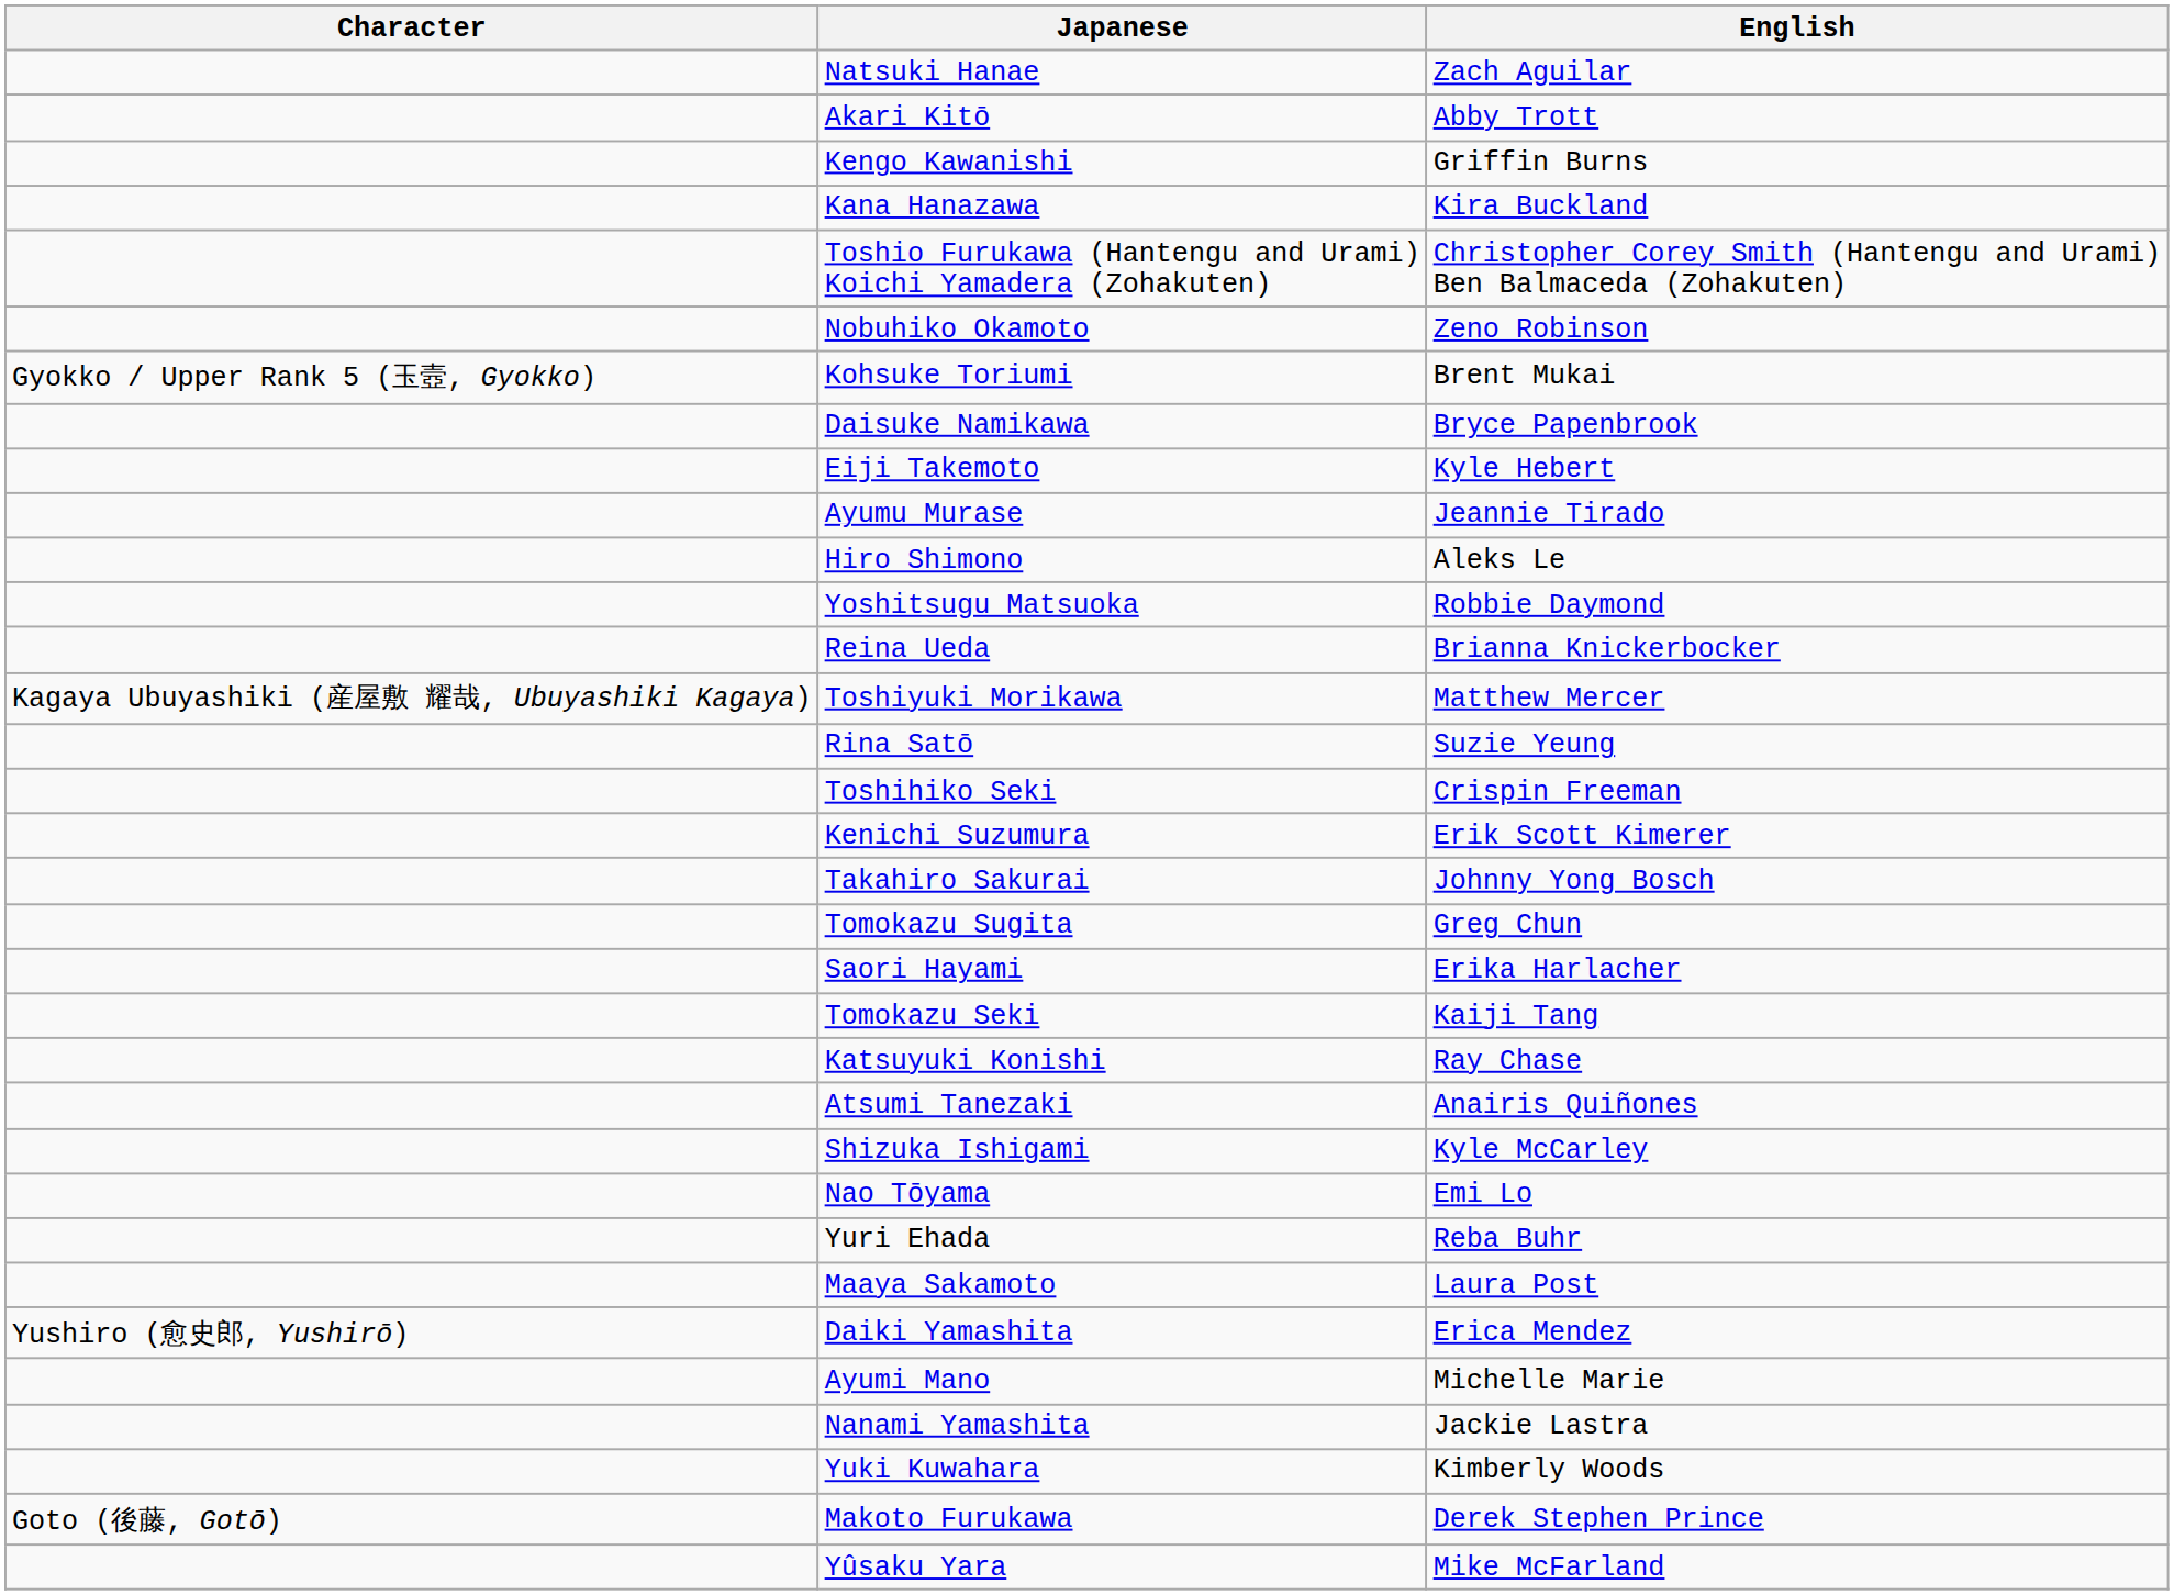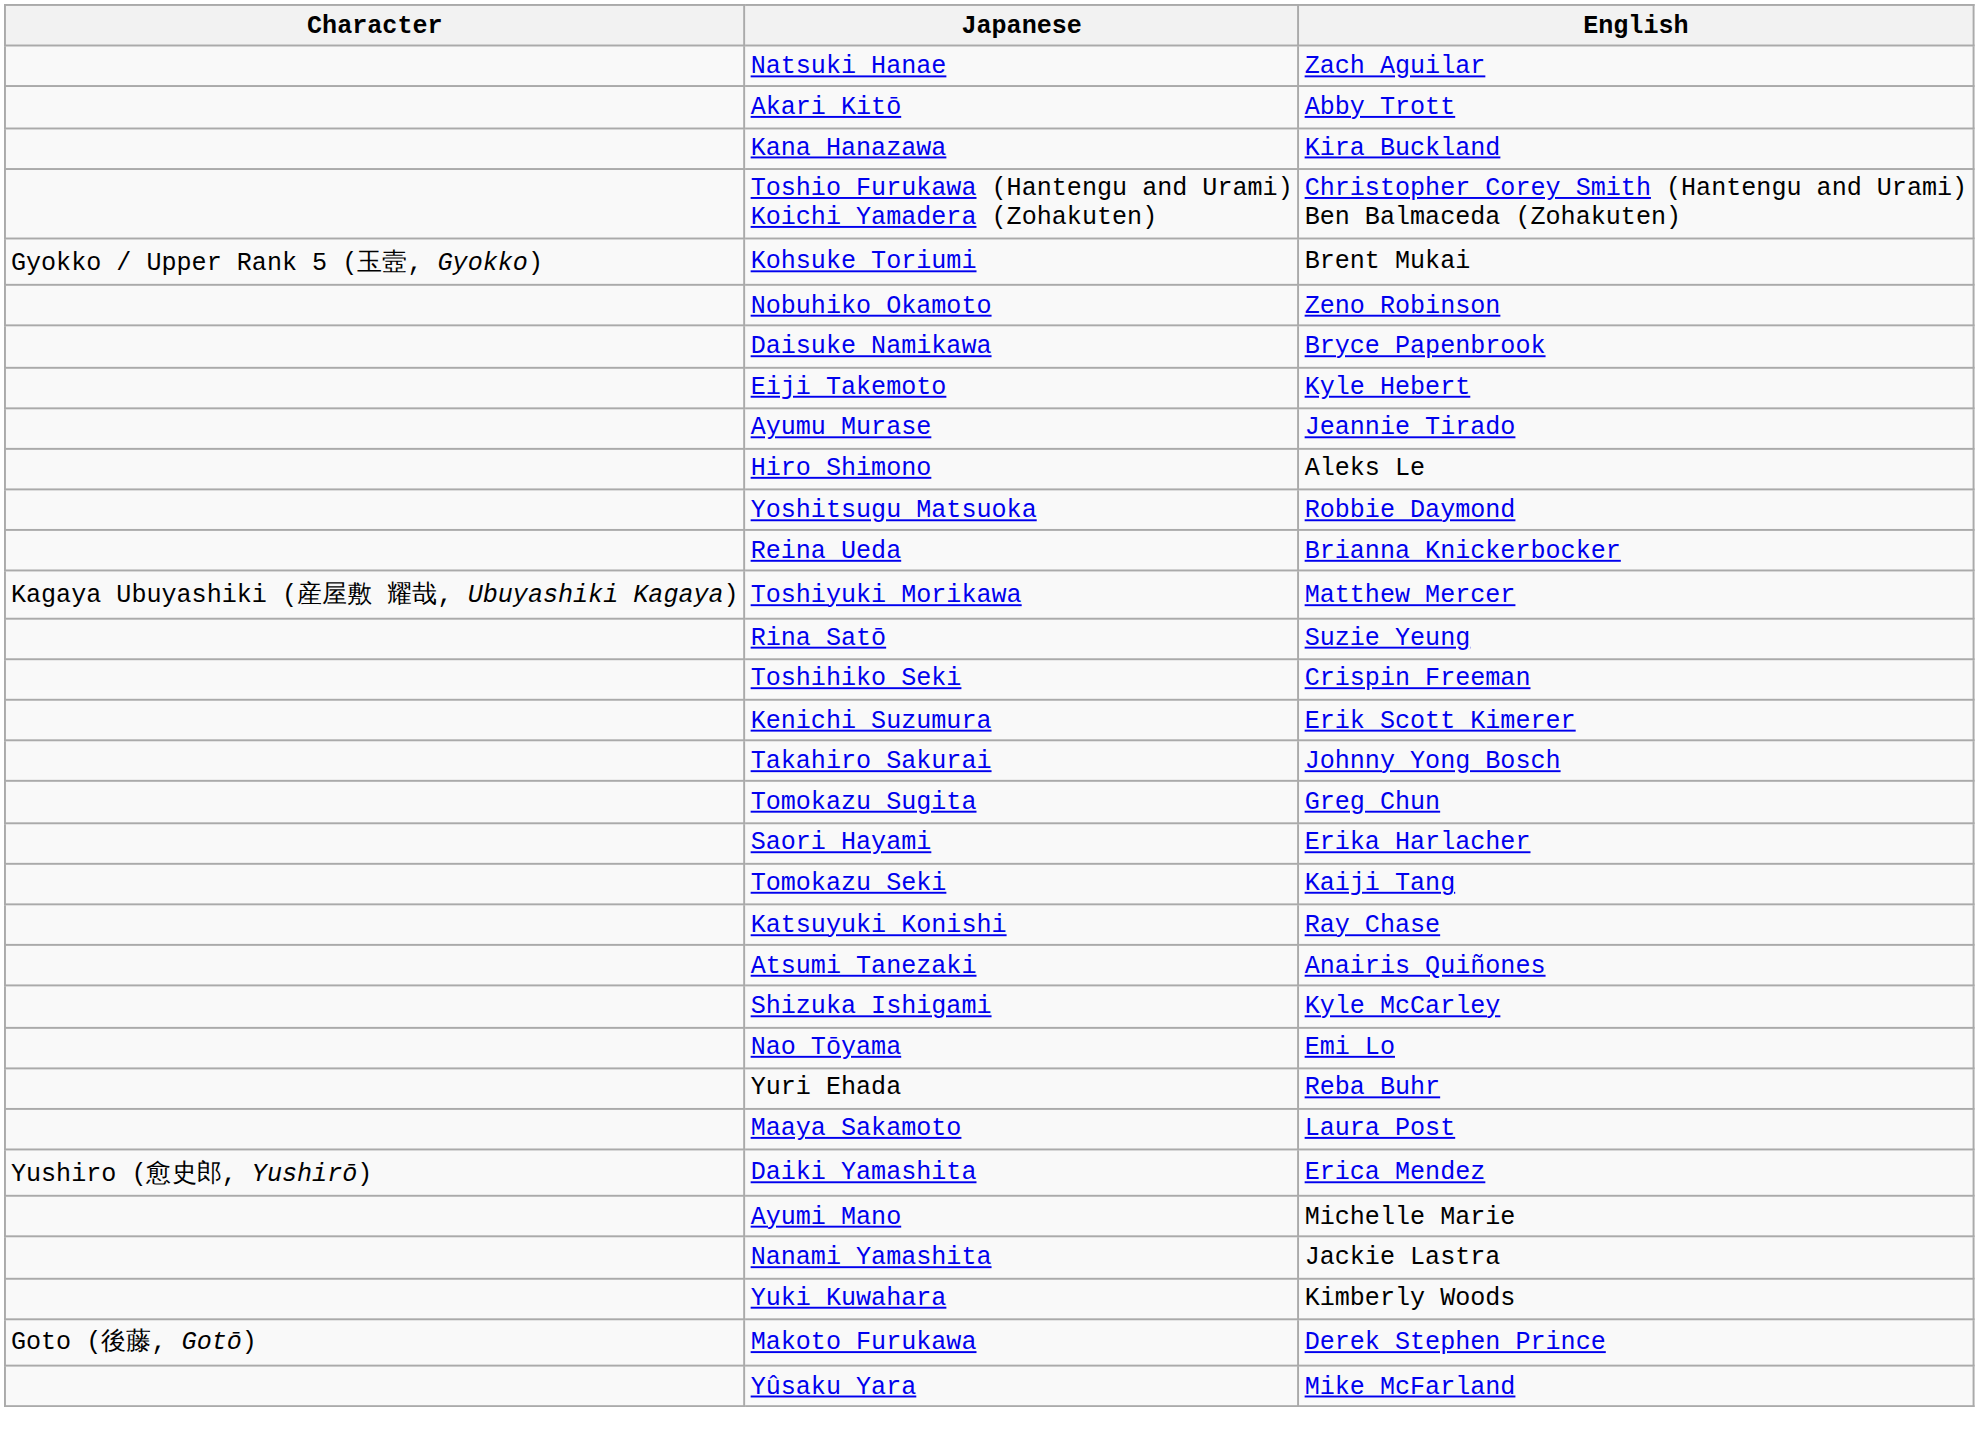- row: Kengo Kawanishi | Griffin Burns
rows swapped: Kohsuke Toriumi <-> Nobuhiko Okamoto
